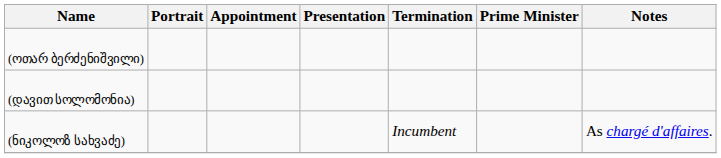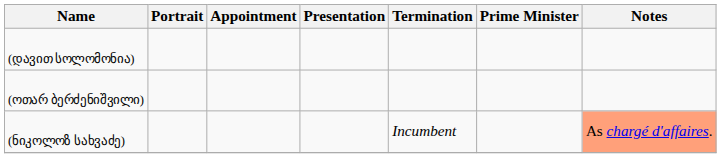rows swapped: (ოთარ ბერძენიშვილი) <-> (დავით სოლომონია)
(ნიკოლოზ სახვაძე) | Notes: no background -> lightsalmon background
